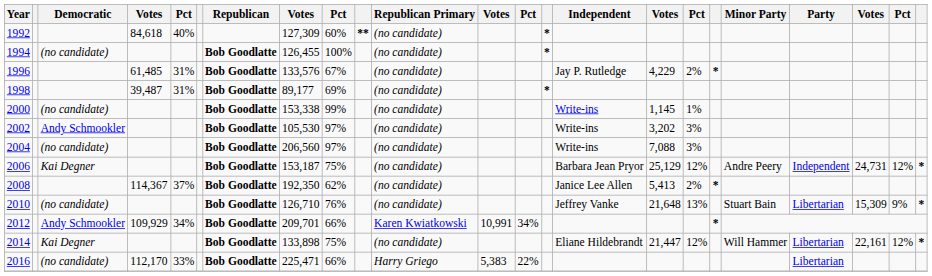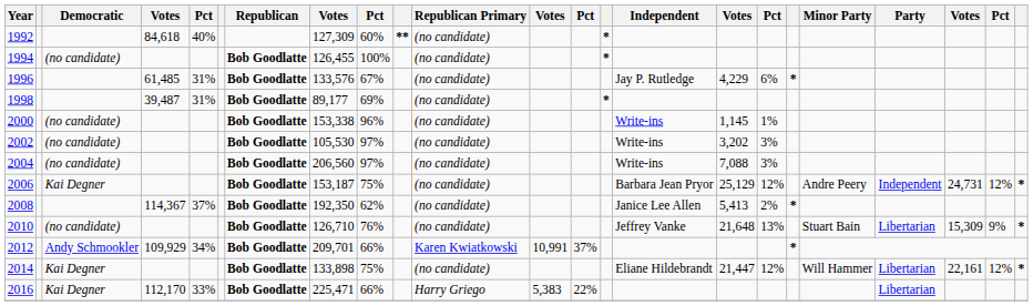1996 | column 17: 2% -> 6%
2000 | column 9: 99% -> 96%
2002 | Democratic: Andy Schmookler -> (no candidate)
2012 | column 13: 34% -> 37%
2016 | Democratic: (no candidate) -> Kai Degner
